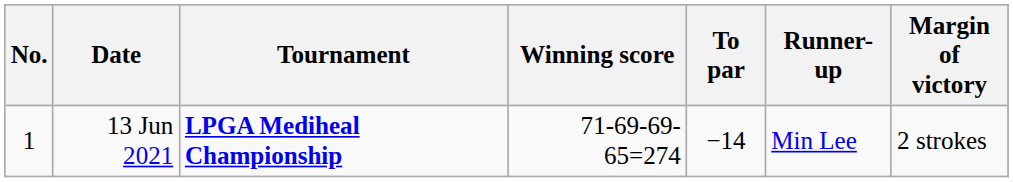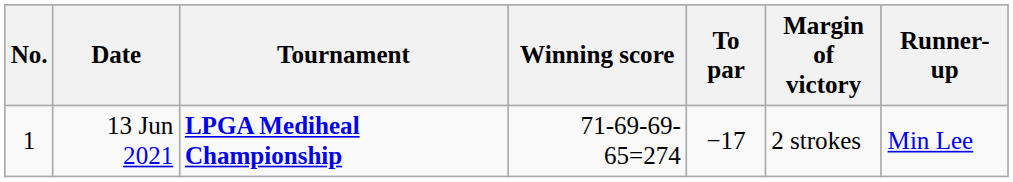columns swapped: Margin of victory <-> Runner-up
13 Jun 2021 | To par: −14 -> −17
